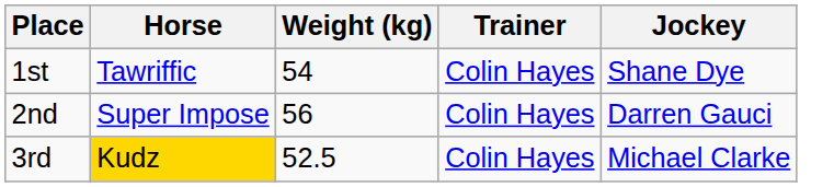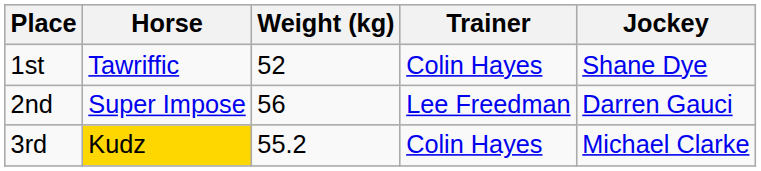1st | Weight (kg): 54 -> 52
2nd | Trainer: Colin Hayes -> Lee Freedman
3rd | Weight (kg): 52.5 -> 55.2
